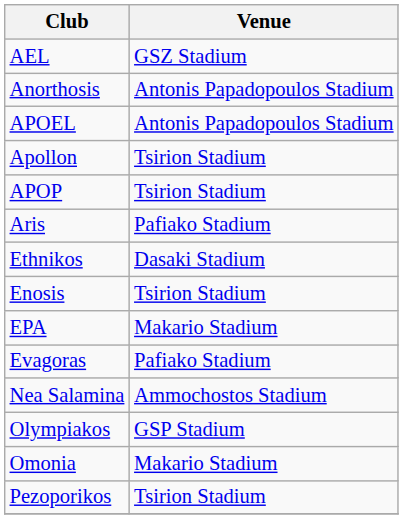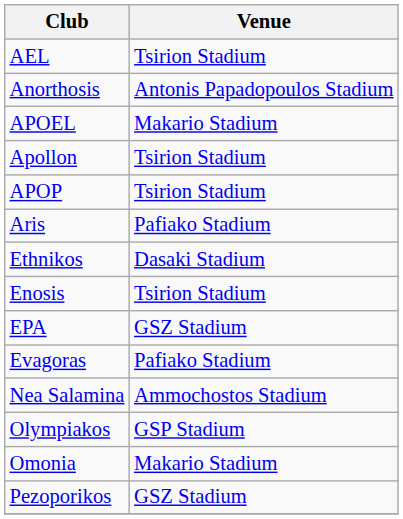AEL | Venue: GSZ Stadium -> Tsirion Stadium
APOEL | Venue: Antonis Papadopoulos Stadium -> Makario Stadium
EPA | Venue: Makario Stadium -> GSZ Stadium
Pezoporikos | Venue: Tsirion Stadium -> GSZ Stadium
